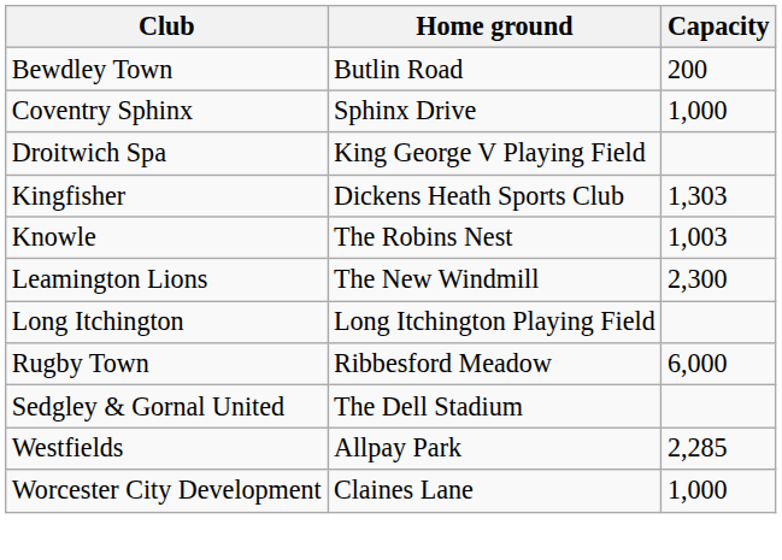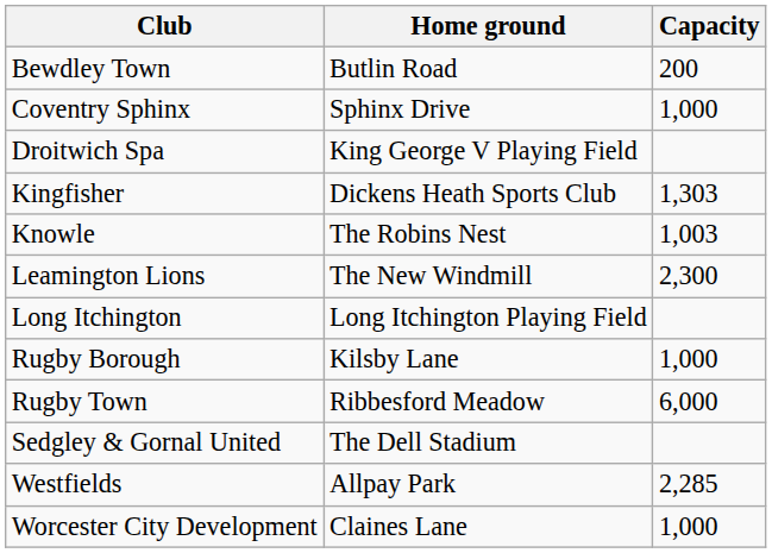+ row: Rugby Borough | Kilsby Lane | 1,000
